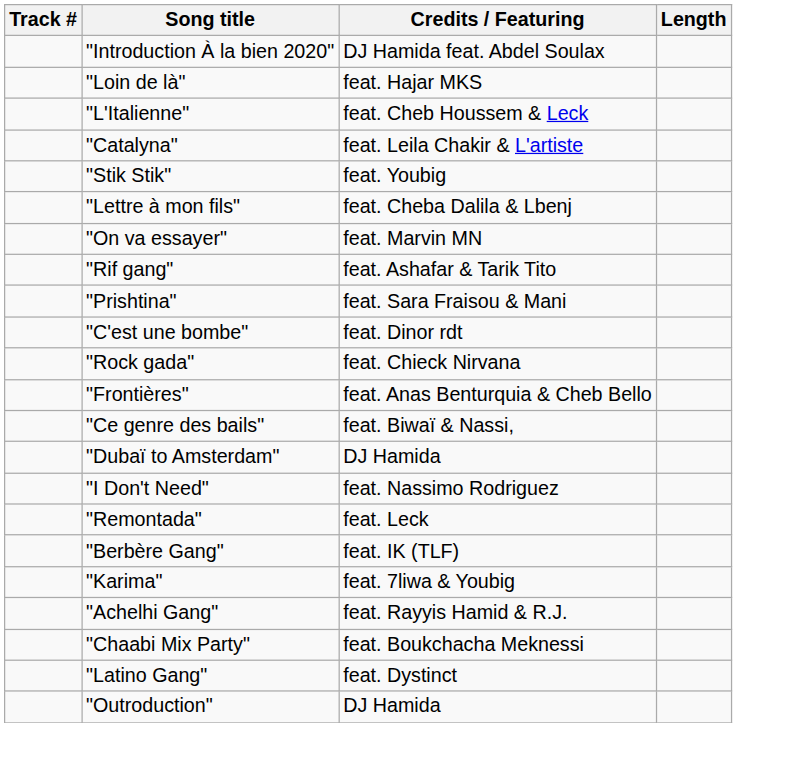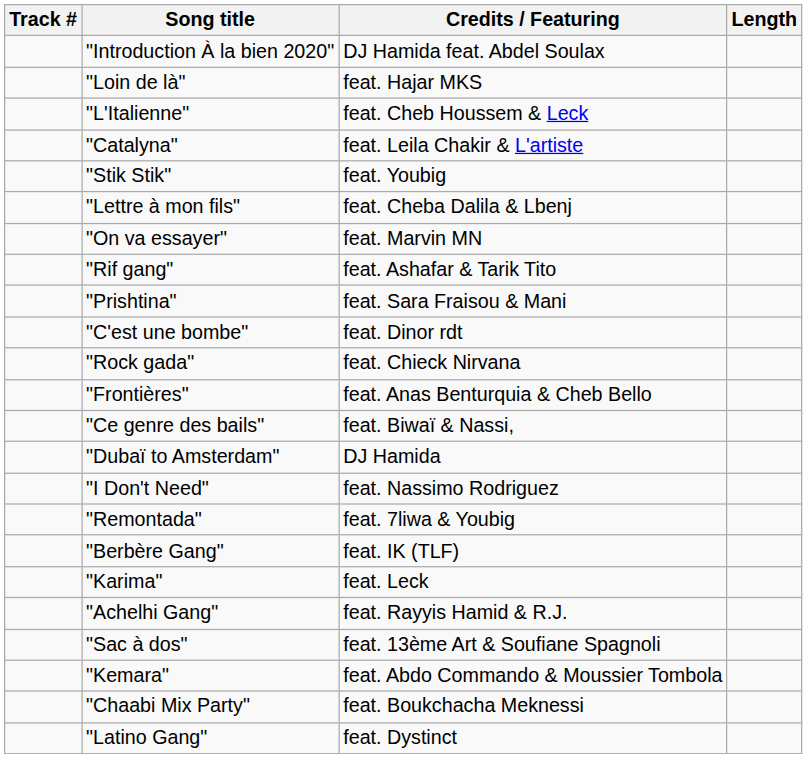"Remontada" | Credits / Featuring: feat. Leck -> feat. 7liwa & Youbig
"Karima" | Credits / Featuring: feat. 7liwa & Youbig -> feat. Leck
+ row: "Sac à dos" | feat. 13ème Art & Soufiane Spagnoli
+ row: "Kemara" | feat. Abdo Commando & Moussier Tombola
- row: "Outroduction" | DJ Hamida
